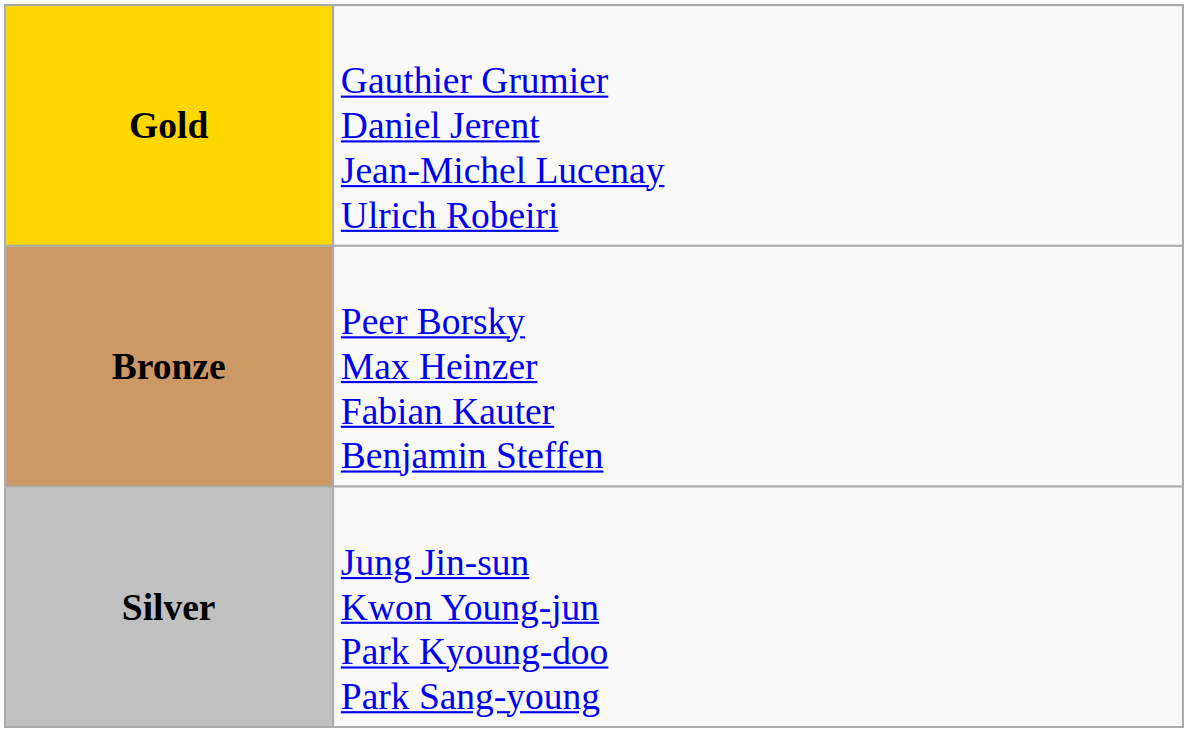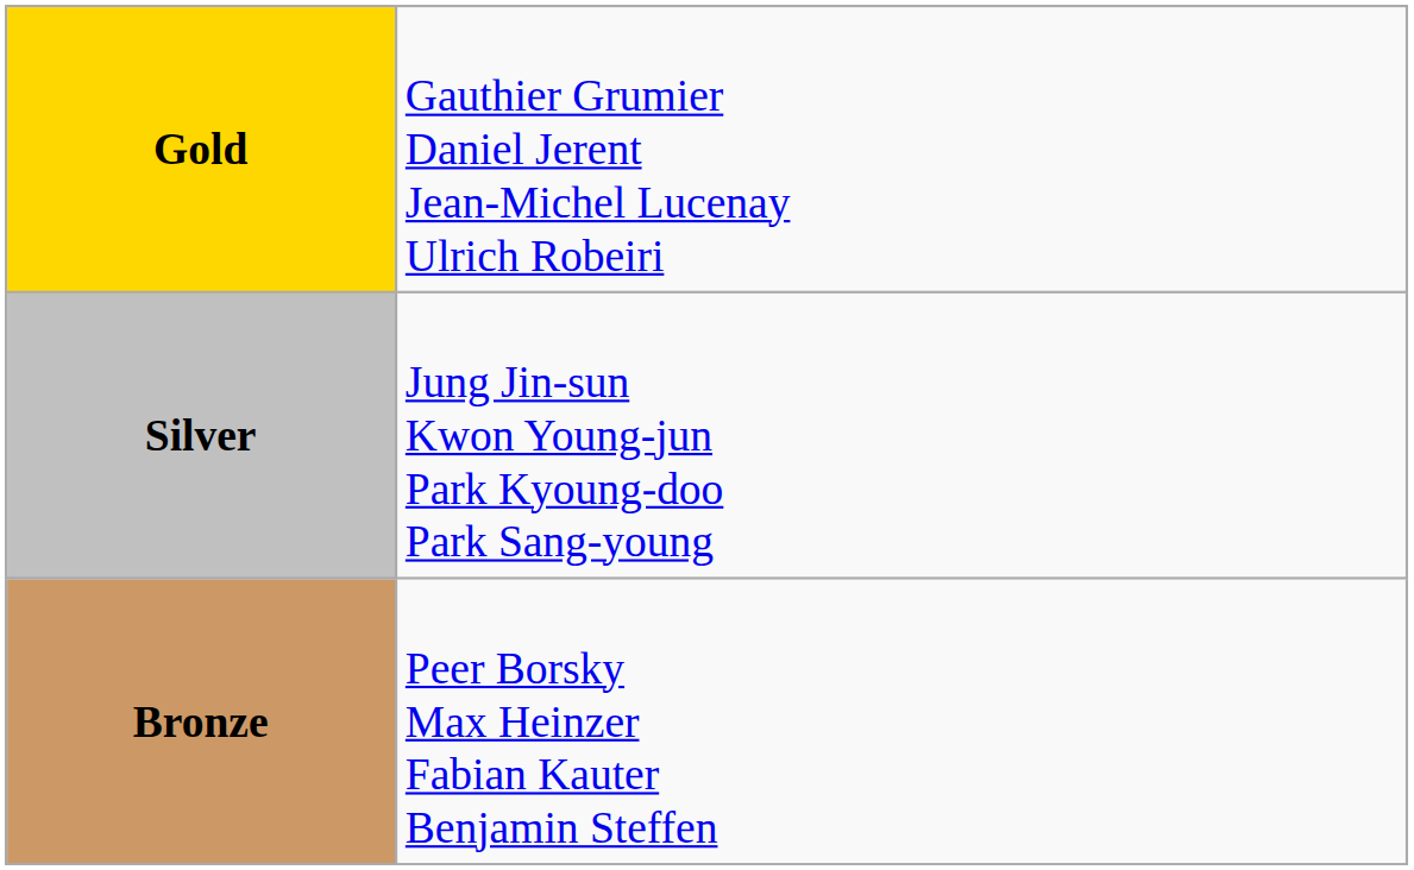rows swapped: Silver <-> Bronze
